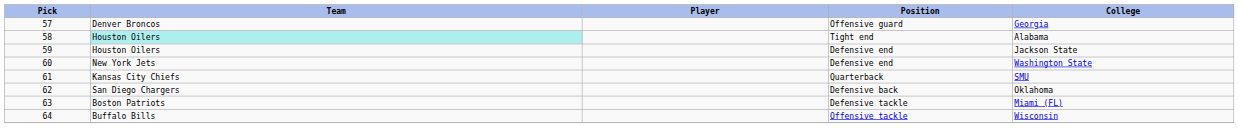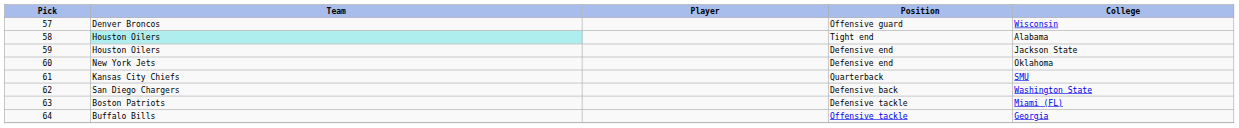57 | College: Georgia -> Wisconsin
60 | College: Washington State -> Oklahoma
62 | College: Oklahoma -> Washington State
64 | College: Wisconsin -> Georgia
